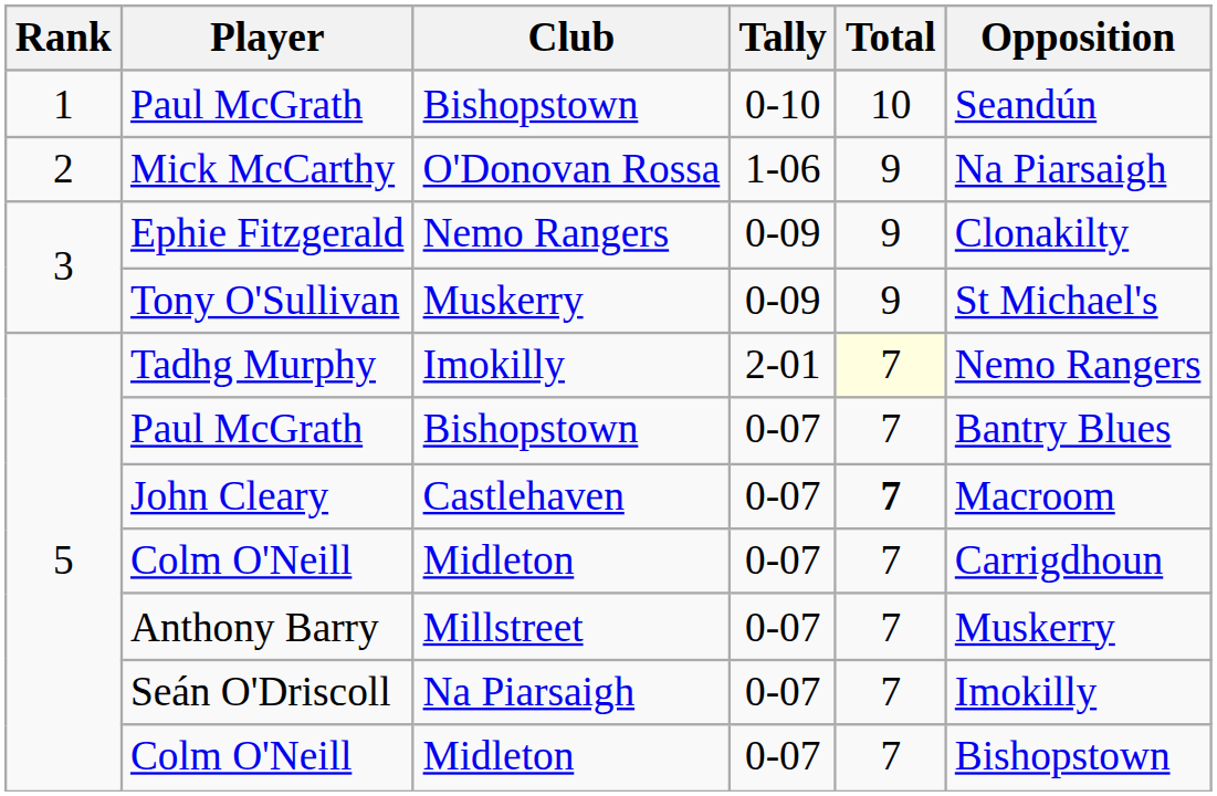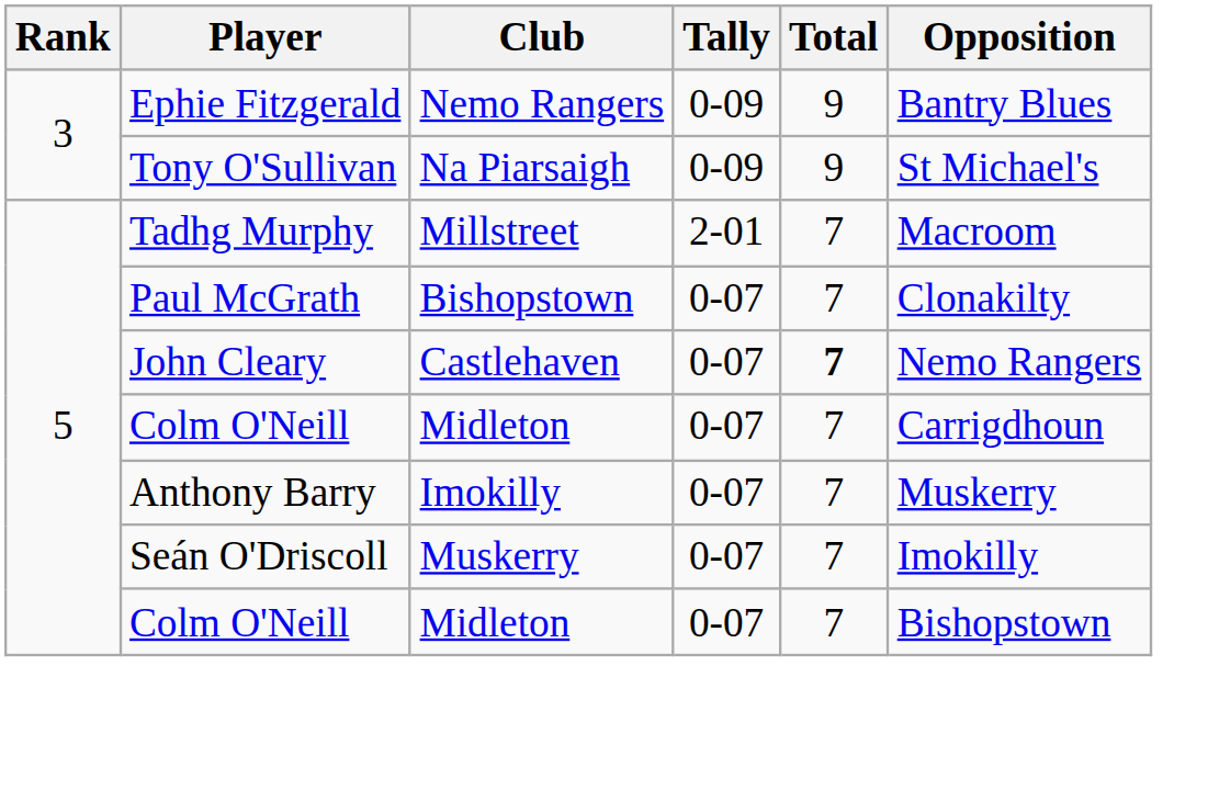- row: 1 | Paul McGrath | Bishopstown | 0-10 | 10 | Seandún
- row: 2 | Mick McCarthy | O'Donovan Rossa | 1-06 | 9 | Na Piarsaigh
Ephie Fitzgerald | Opposition: Clonakilty -> Bantry Blues
Tony O'Sullivan | Club: Muskerry -> Na Piarsaigh
Tadhg Murphy | Club: Imokilly -> Millstreet
Tadhg Murphy | Total: lightyellow background -> no background
Tadhg Murphy | Opposition: Nemo Rangers -> Macroom
Paul McGrath / 0-07 | Opposition: Bantry Blues -> Clonakilty
John Cleary | Opposition: Macroom -> Nemo Rangers
Anthony Barry | Club: Millstreet -> Imokilly
Seán O'Driscoll | Club: Na Piarsaigh -> Muskerry
